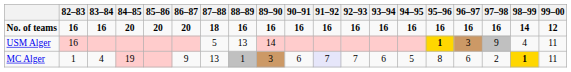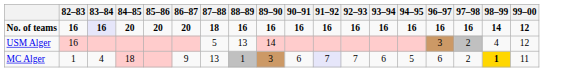- column: 95–96 | 16 | 1 | 8
No. of teams | 83–84: no background -> lavender background
USM Alger | 97–98: 9 -> 2
USM Alger | 99–00: 11 -> 12
MC Alger | 84–85: 19 -> 18
